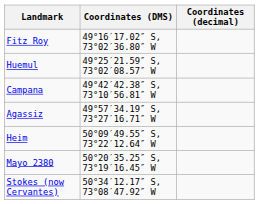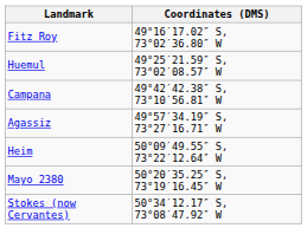- column: Coordinates (decimal)
